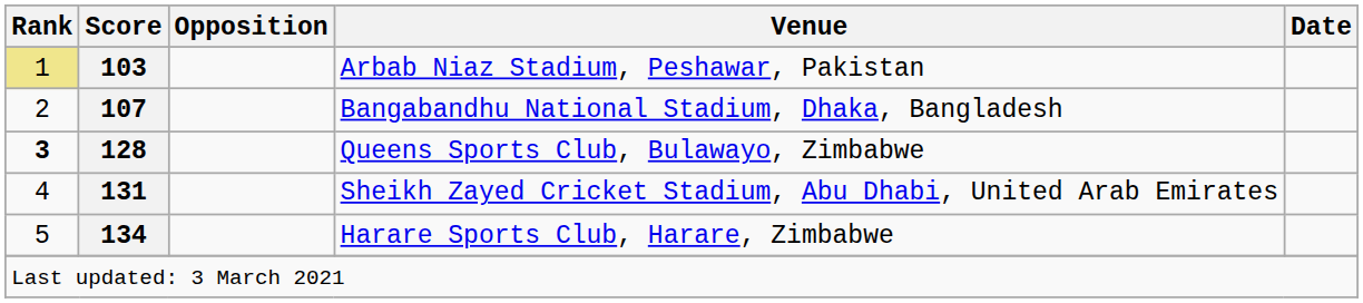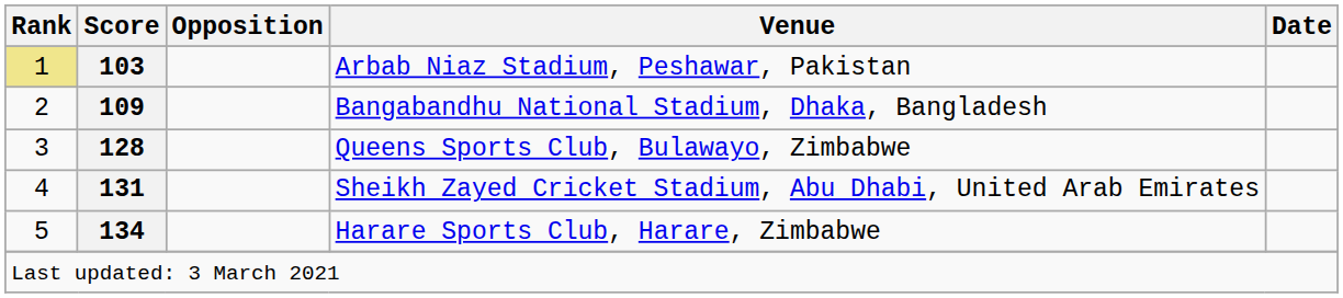Bangabandhu National Stadium, Dhaka, Bangladesh | Score: 107 -> 109
Queens Sports Club, Bulawayo, Zimbabwe | Rank: bold -> normal
